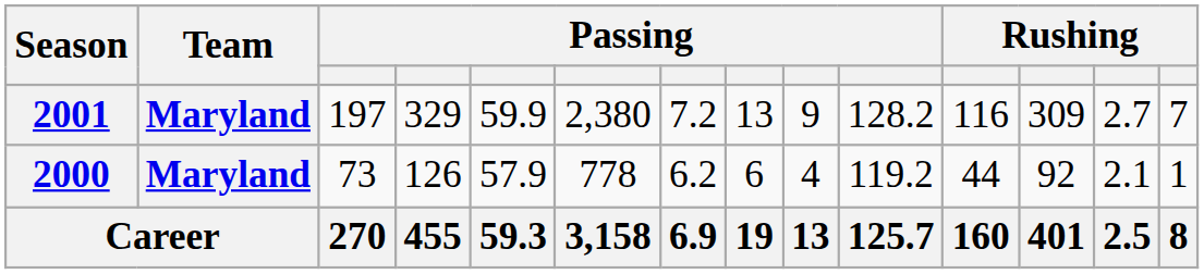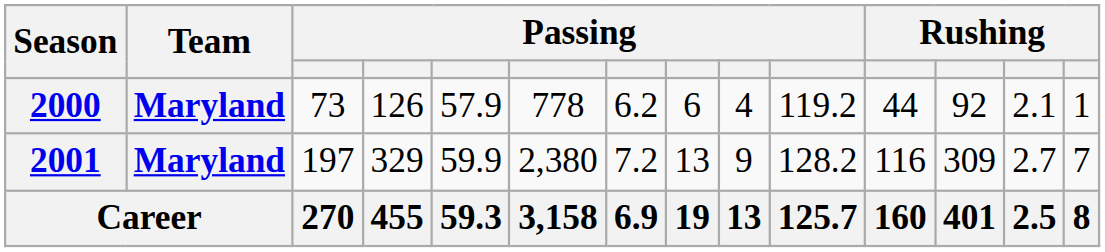rows swapped: 2000 <-> 2001
